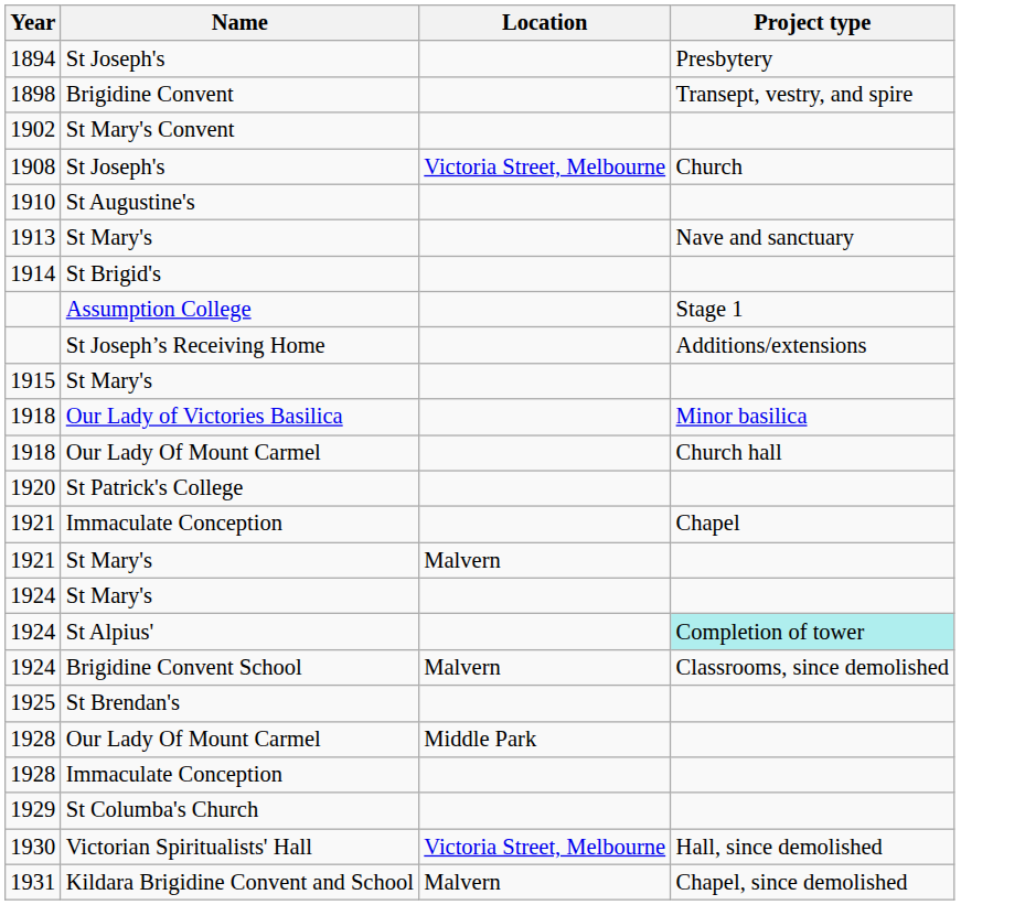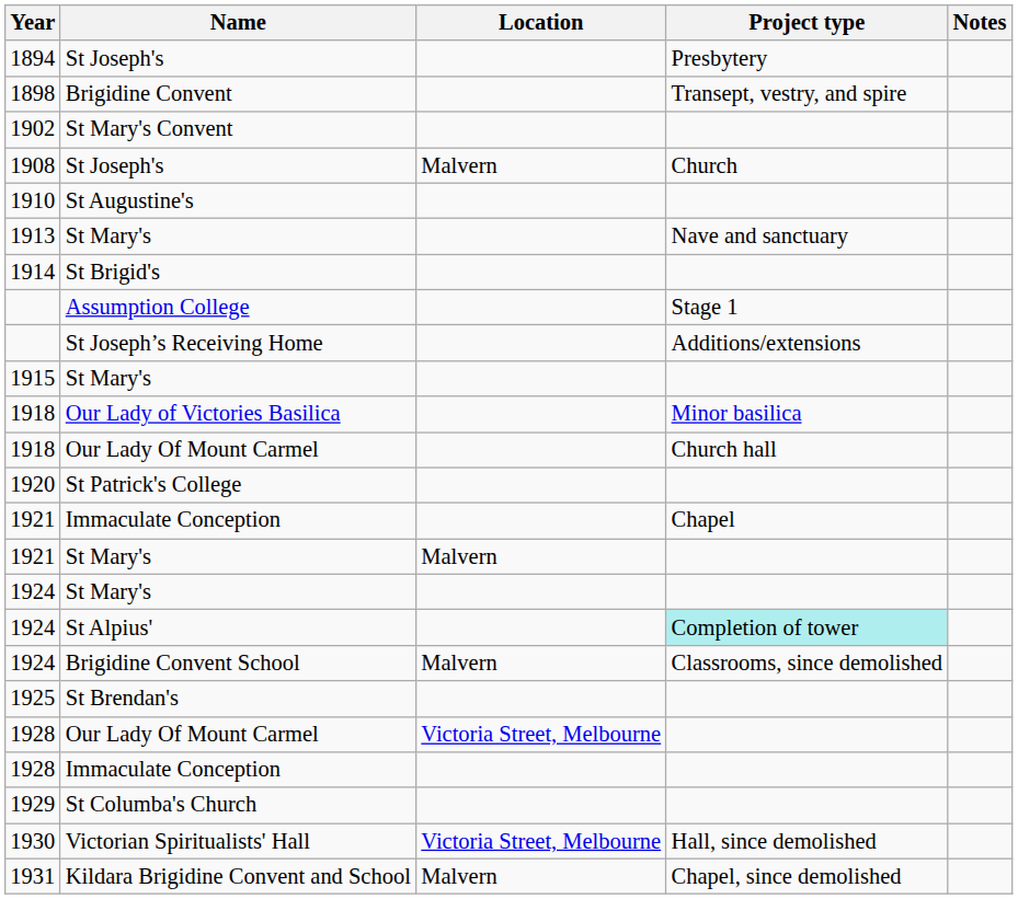+ column: Notes
1908 | Location: Victoria Street, Melbourne -> Malvern
1928 / Our Lady Of Mount Carmel | Location: Middle Park -> Victoria Street, Melbourne
